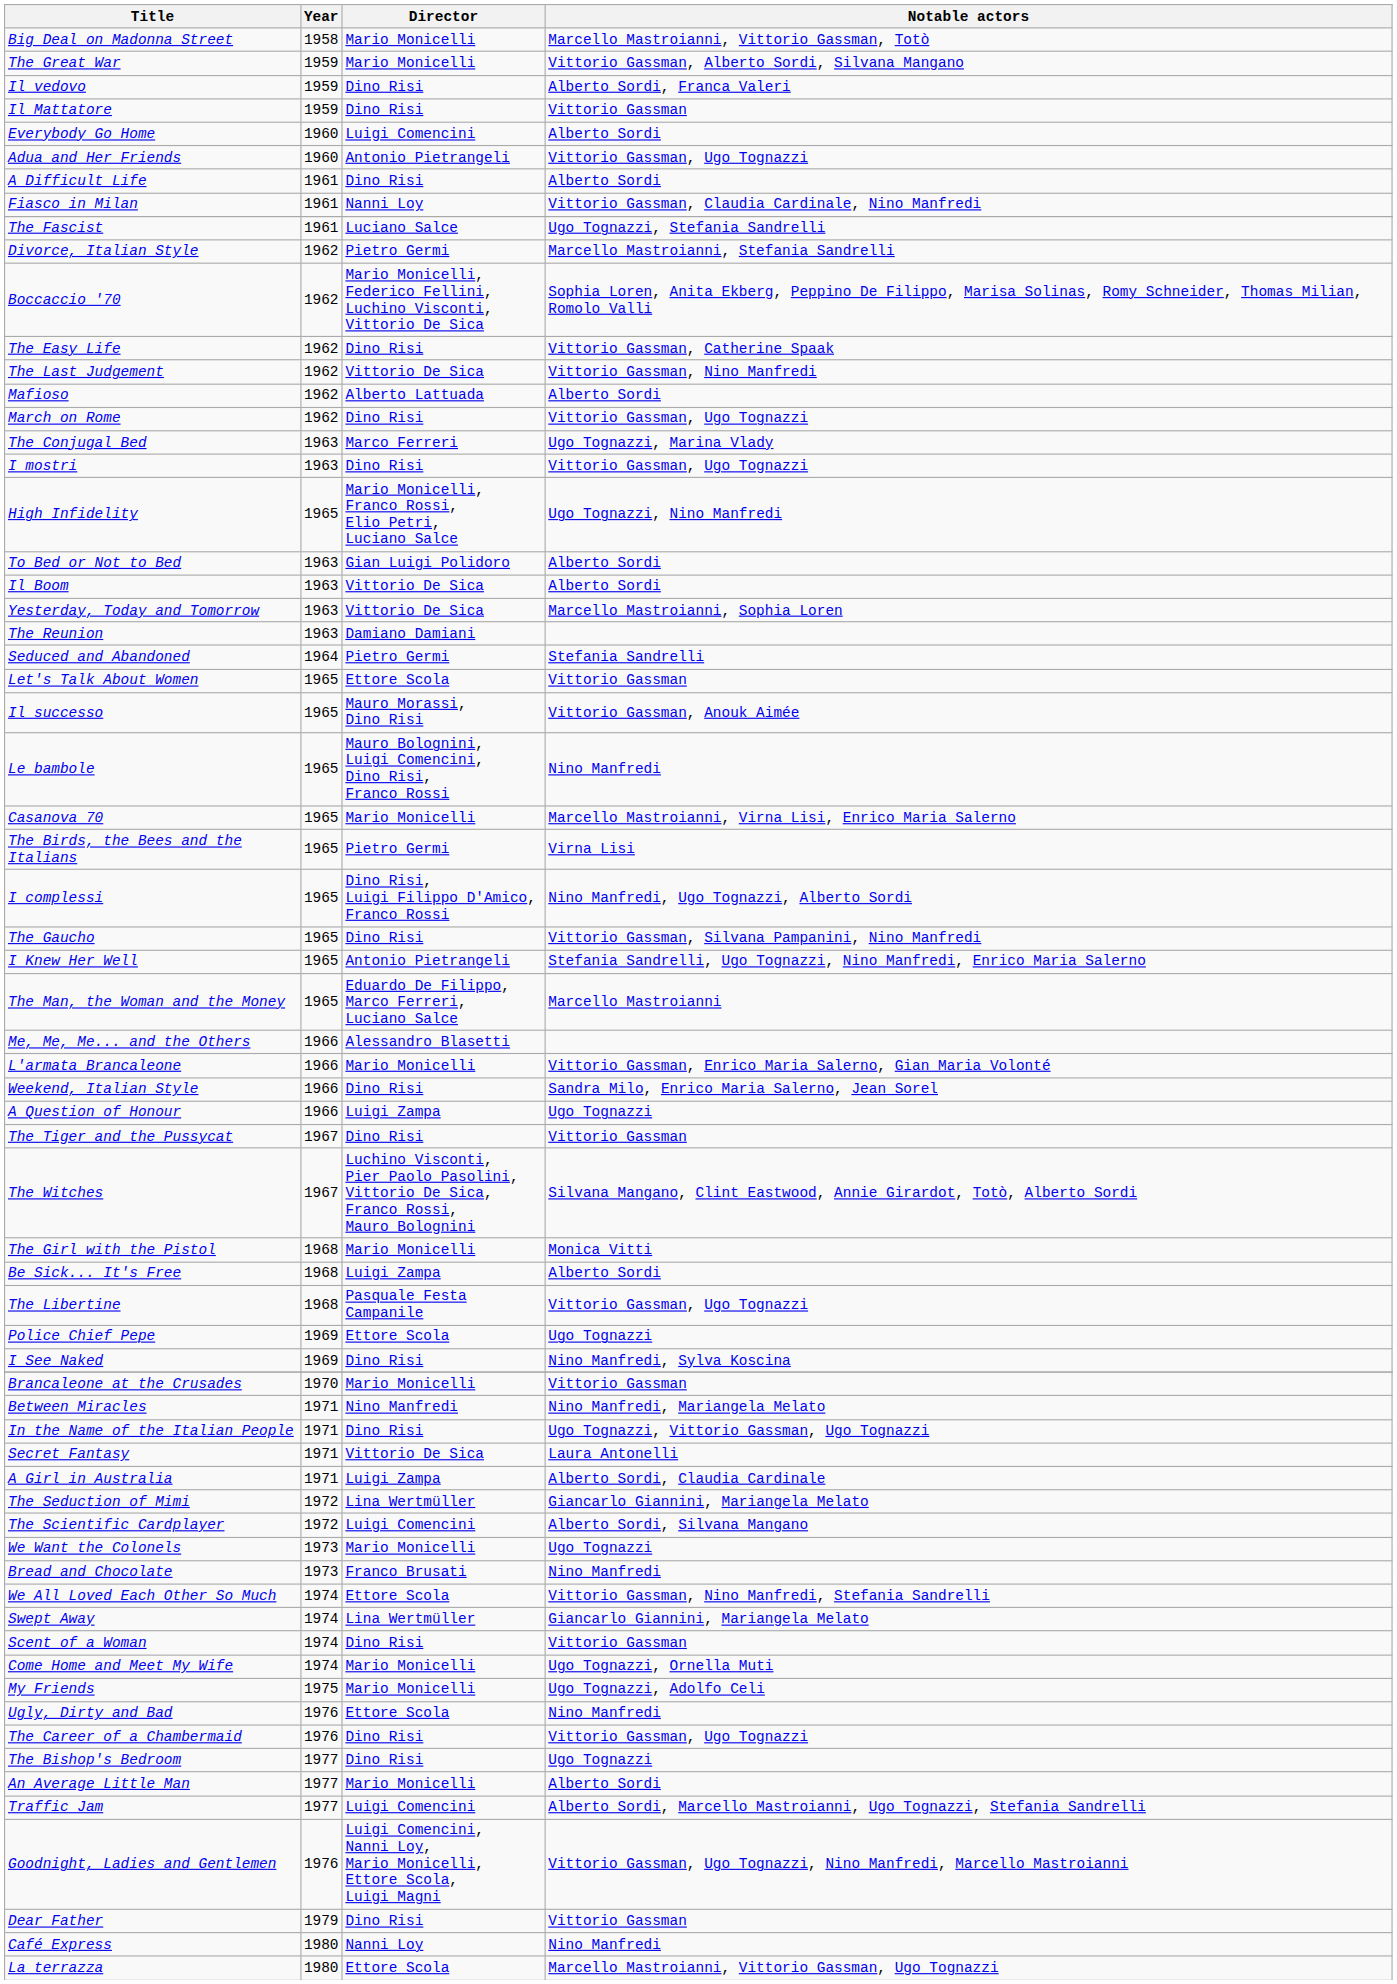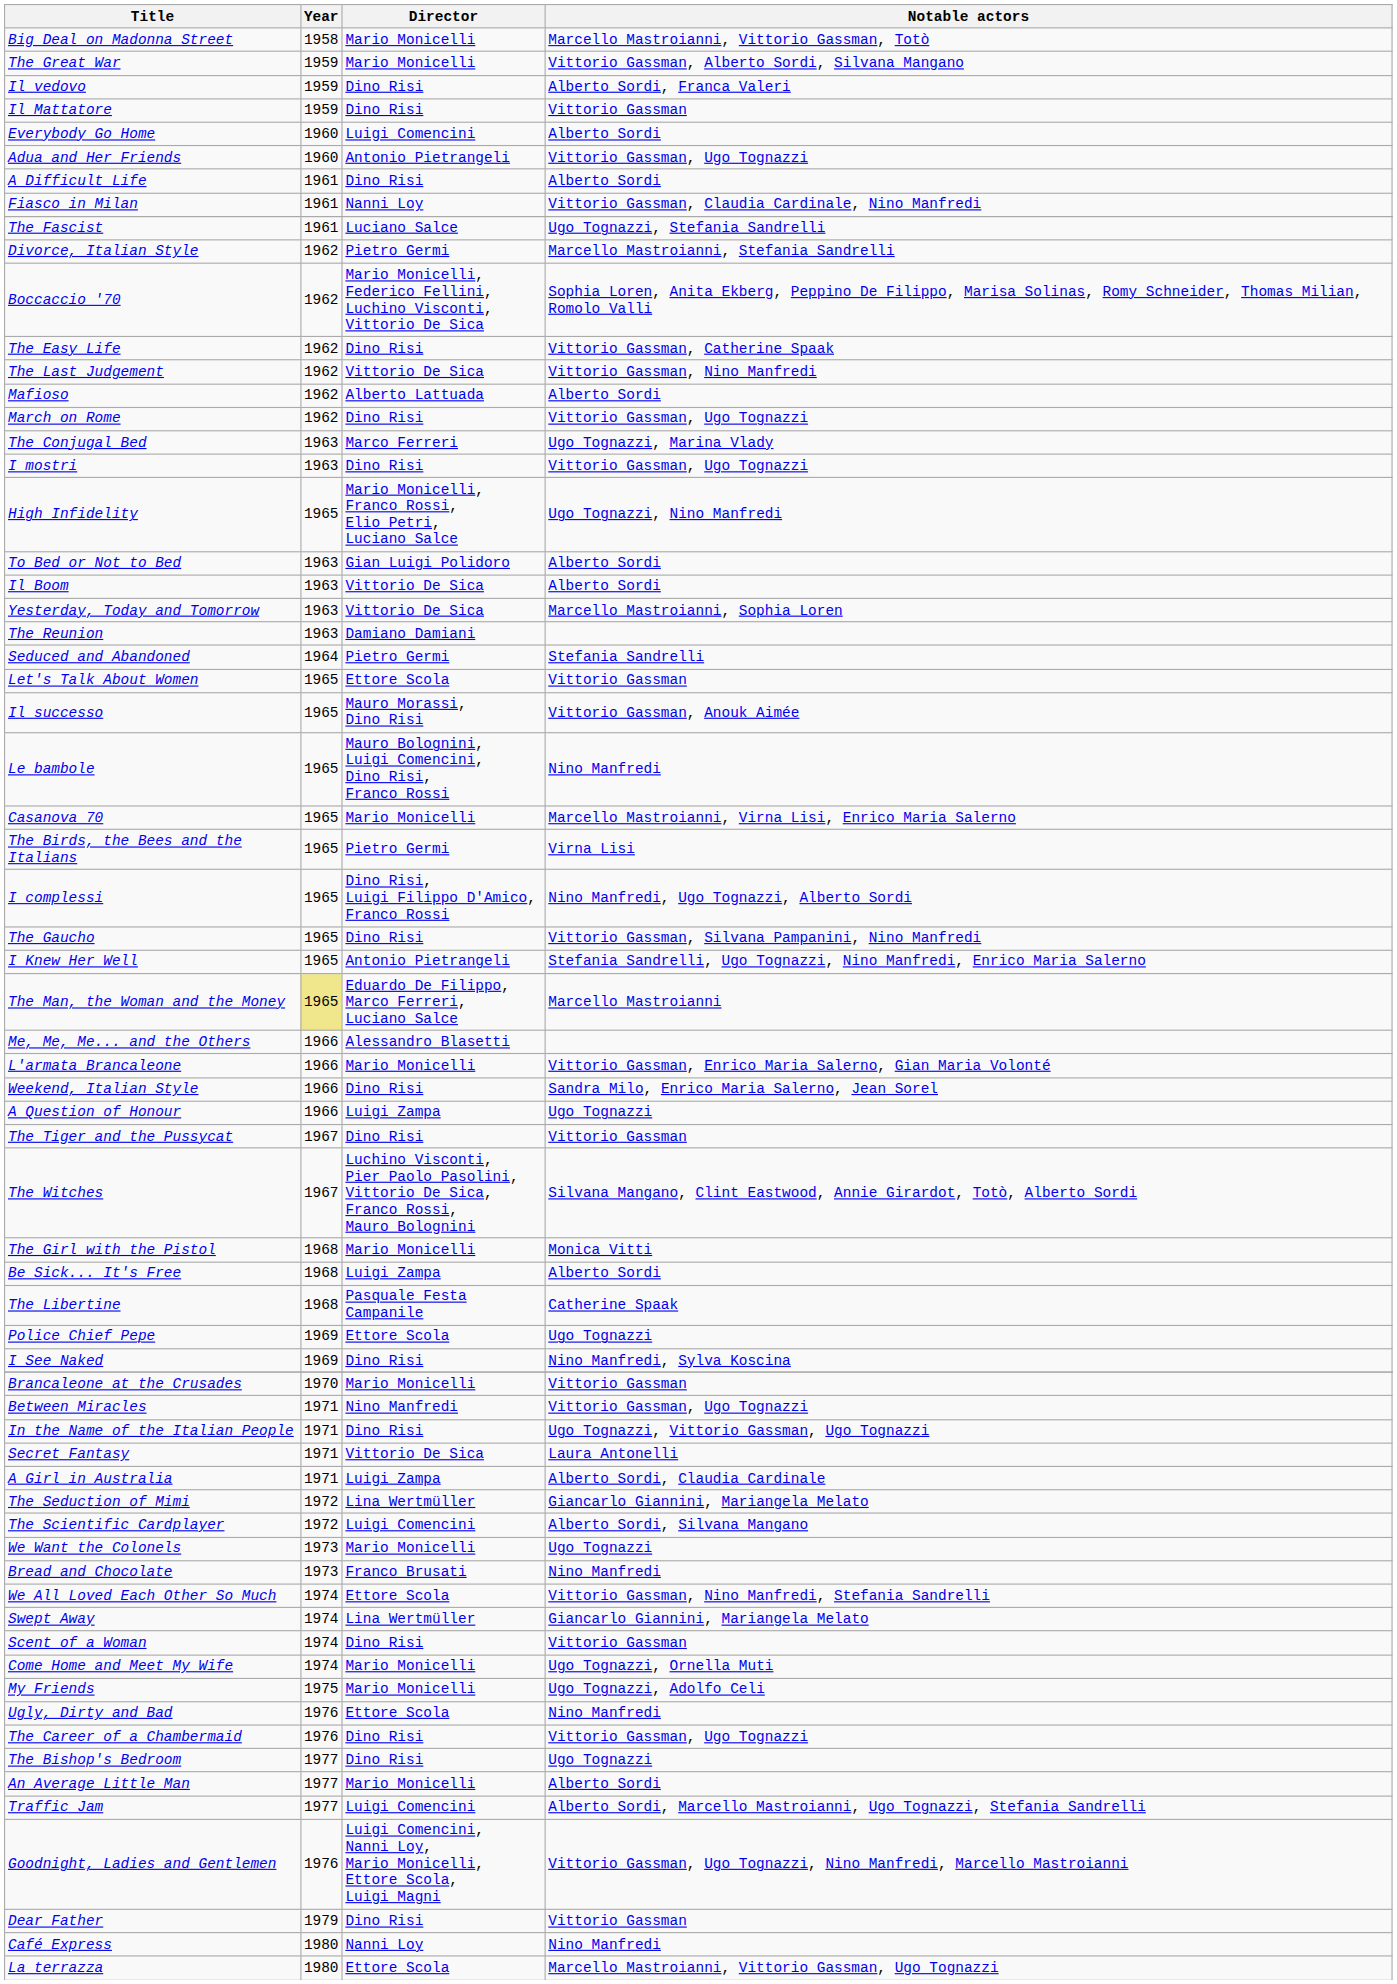The Man, the Woman and the Money | Year: no background -> khaki background
The Libertine | Notable actors: Vittorio Gassman, Ugo Tognazzi -> Catherine Spaak
Between Miracles | Notable actors: Nino Manfredi, Mariangela Melato -> Vittorio Gassman, Ugo Tognazzi
